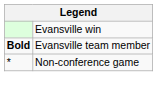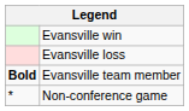+ row: Evansville loss
